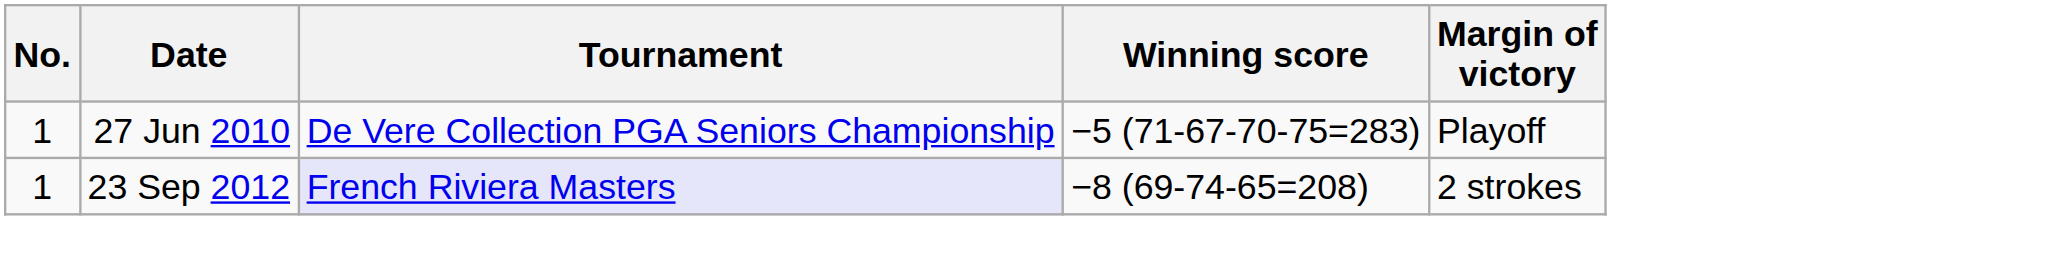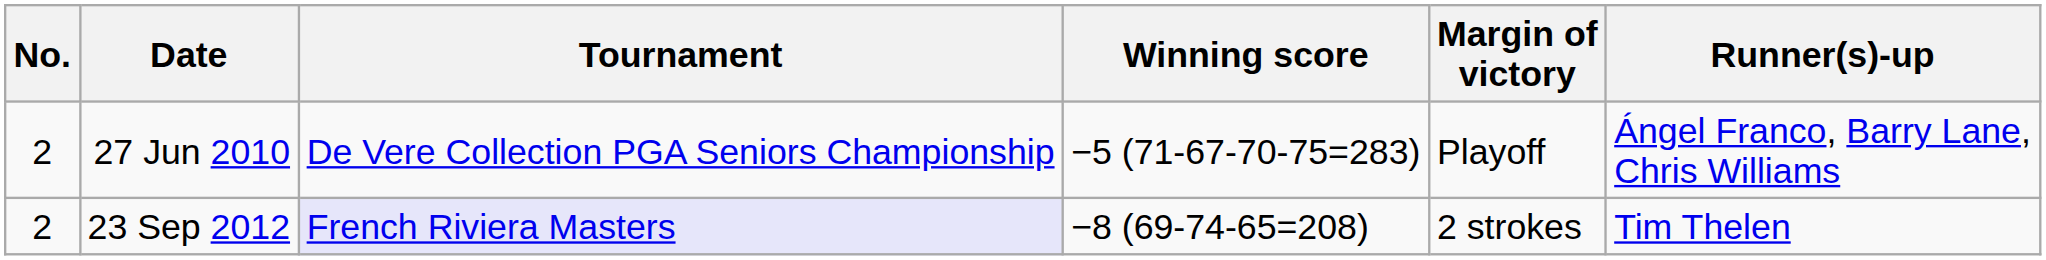+ column: Runner(s)-up | Ángel Franco, Barry Lane, Chris Williams | Tim Thelen
27 Jun 2010 | No.: 1 -> 2
23 Sep 2012 | No.: 1 -> 2
